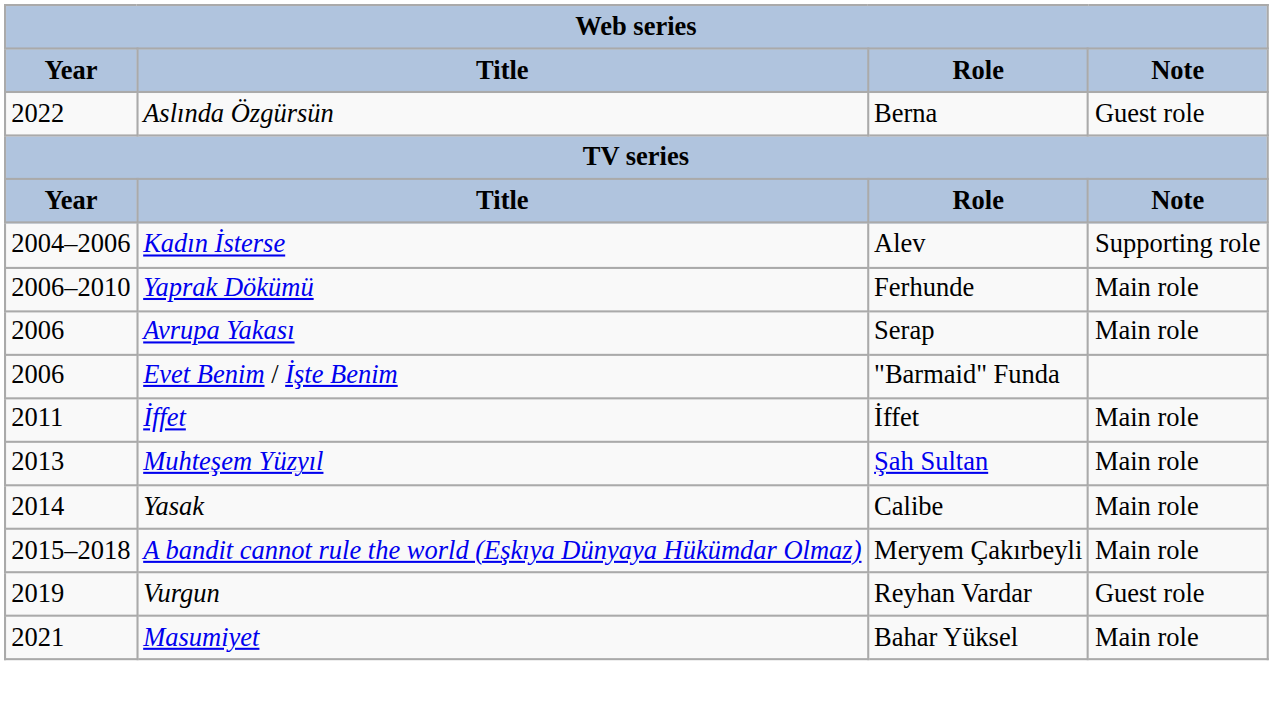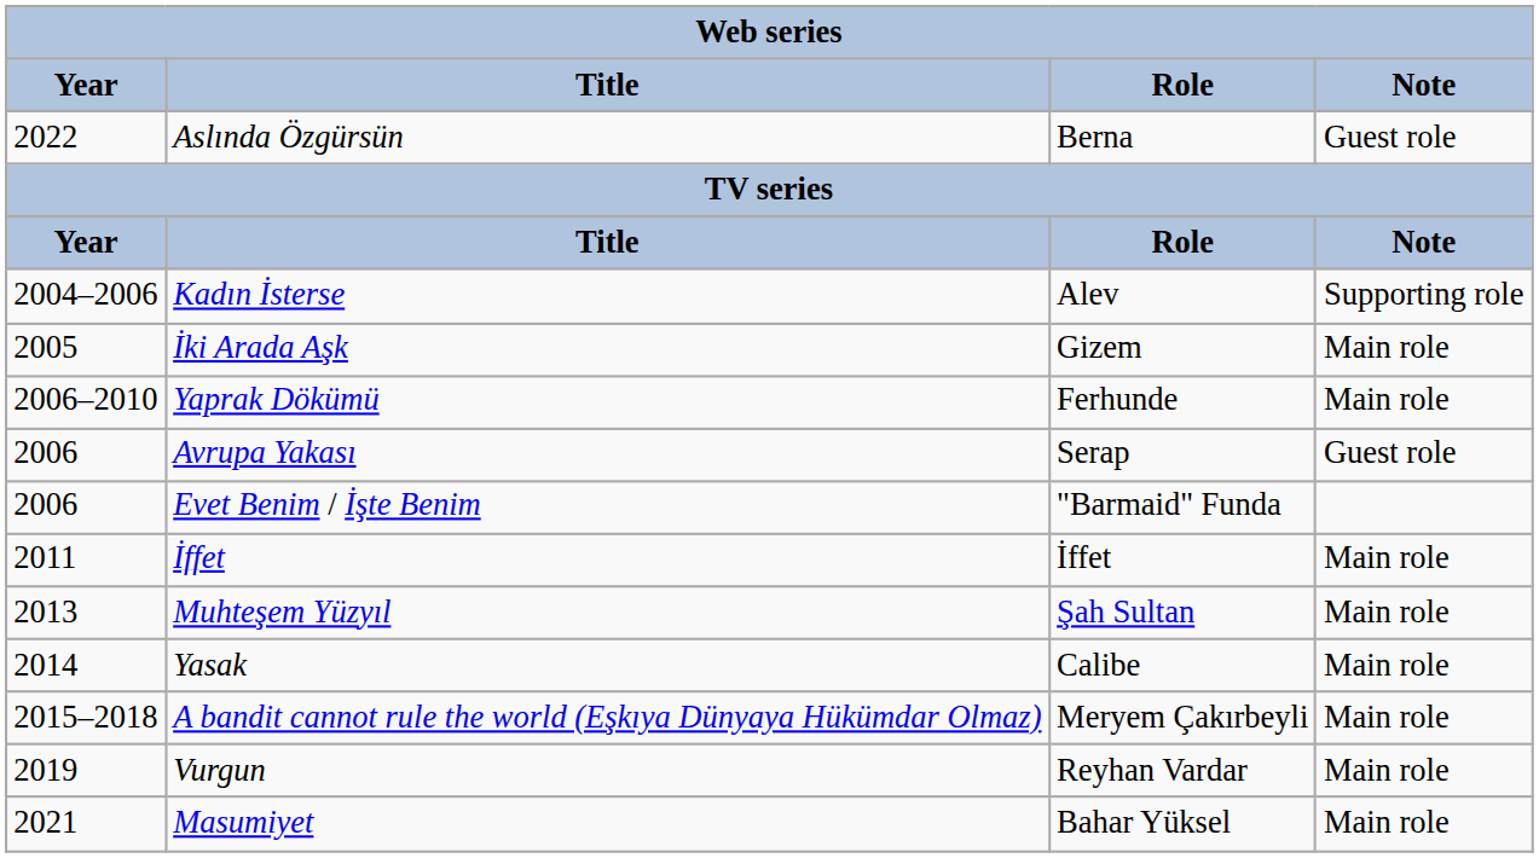+ row: 2005 | İki Arada Aşk | Gizem | Main role
Avrupa Yakası | Note: Main role -> Guest role
Vurgun | Note: Guest role -> Main role
